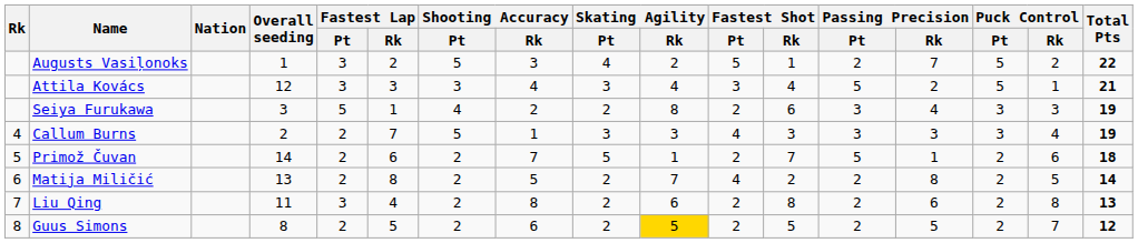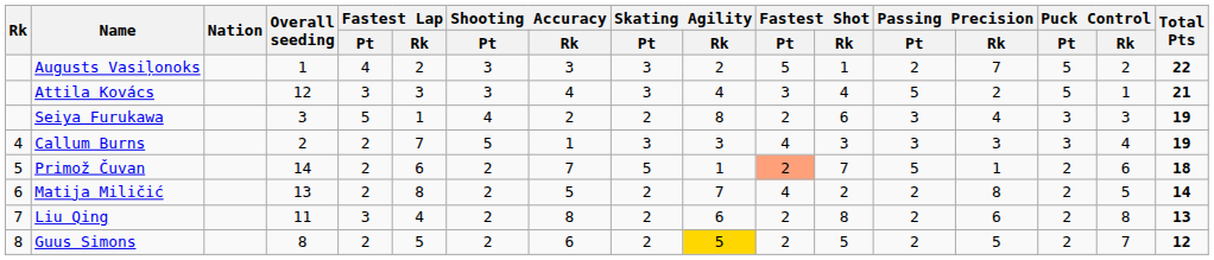Augusts Vasiļonoks | Fastest Lap / Pt: 3 -> 4
Augusts Vasiļonoks | Shooting Accuracy / Pt: 5 -> 3
Augusts Vasiļonoks | Skating Agility / Pt: 4 -> 3
Primož Čuvan | Fastest Shot / Pt: no background -> lightsalmon background
